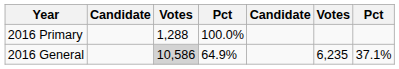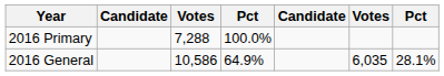2016 Primary | column 3: 1,288 -> 7,288
2016 General | column 3: lightgrey background -> no background
2016 General | column 6: 6,235 -> 6,035
2016 General | column 7: 37.1% -> 28.1%
